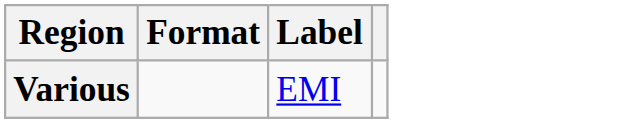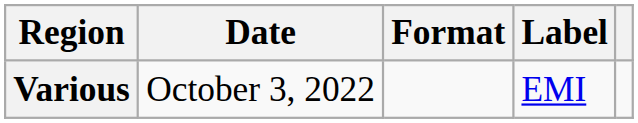+ column: Date | October 3, 2022
